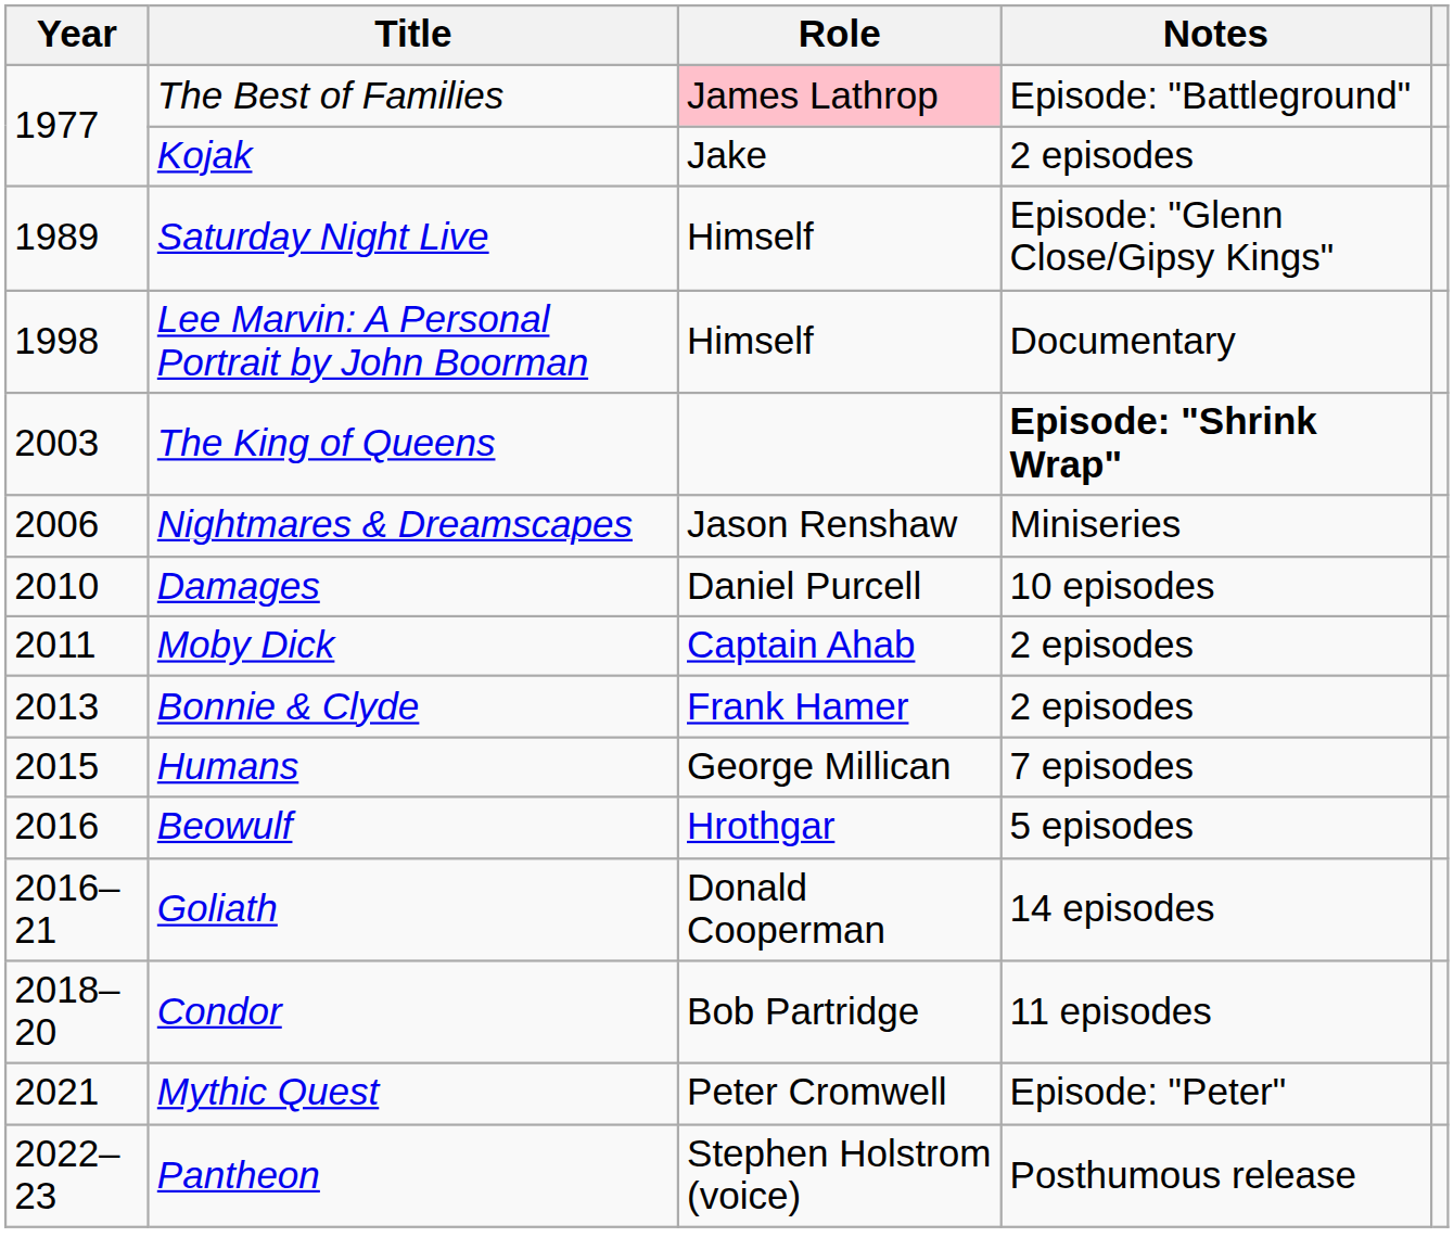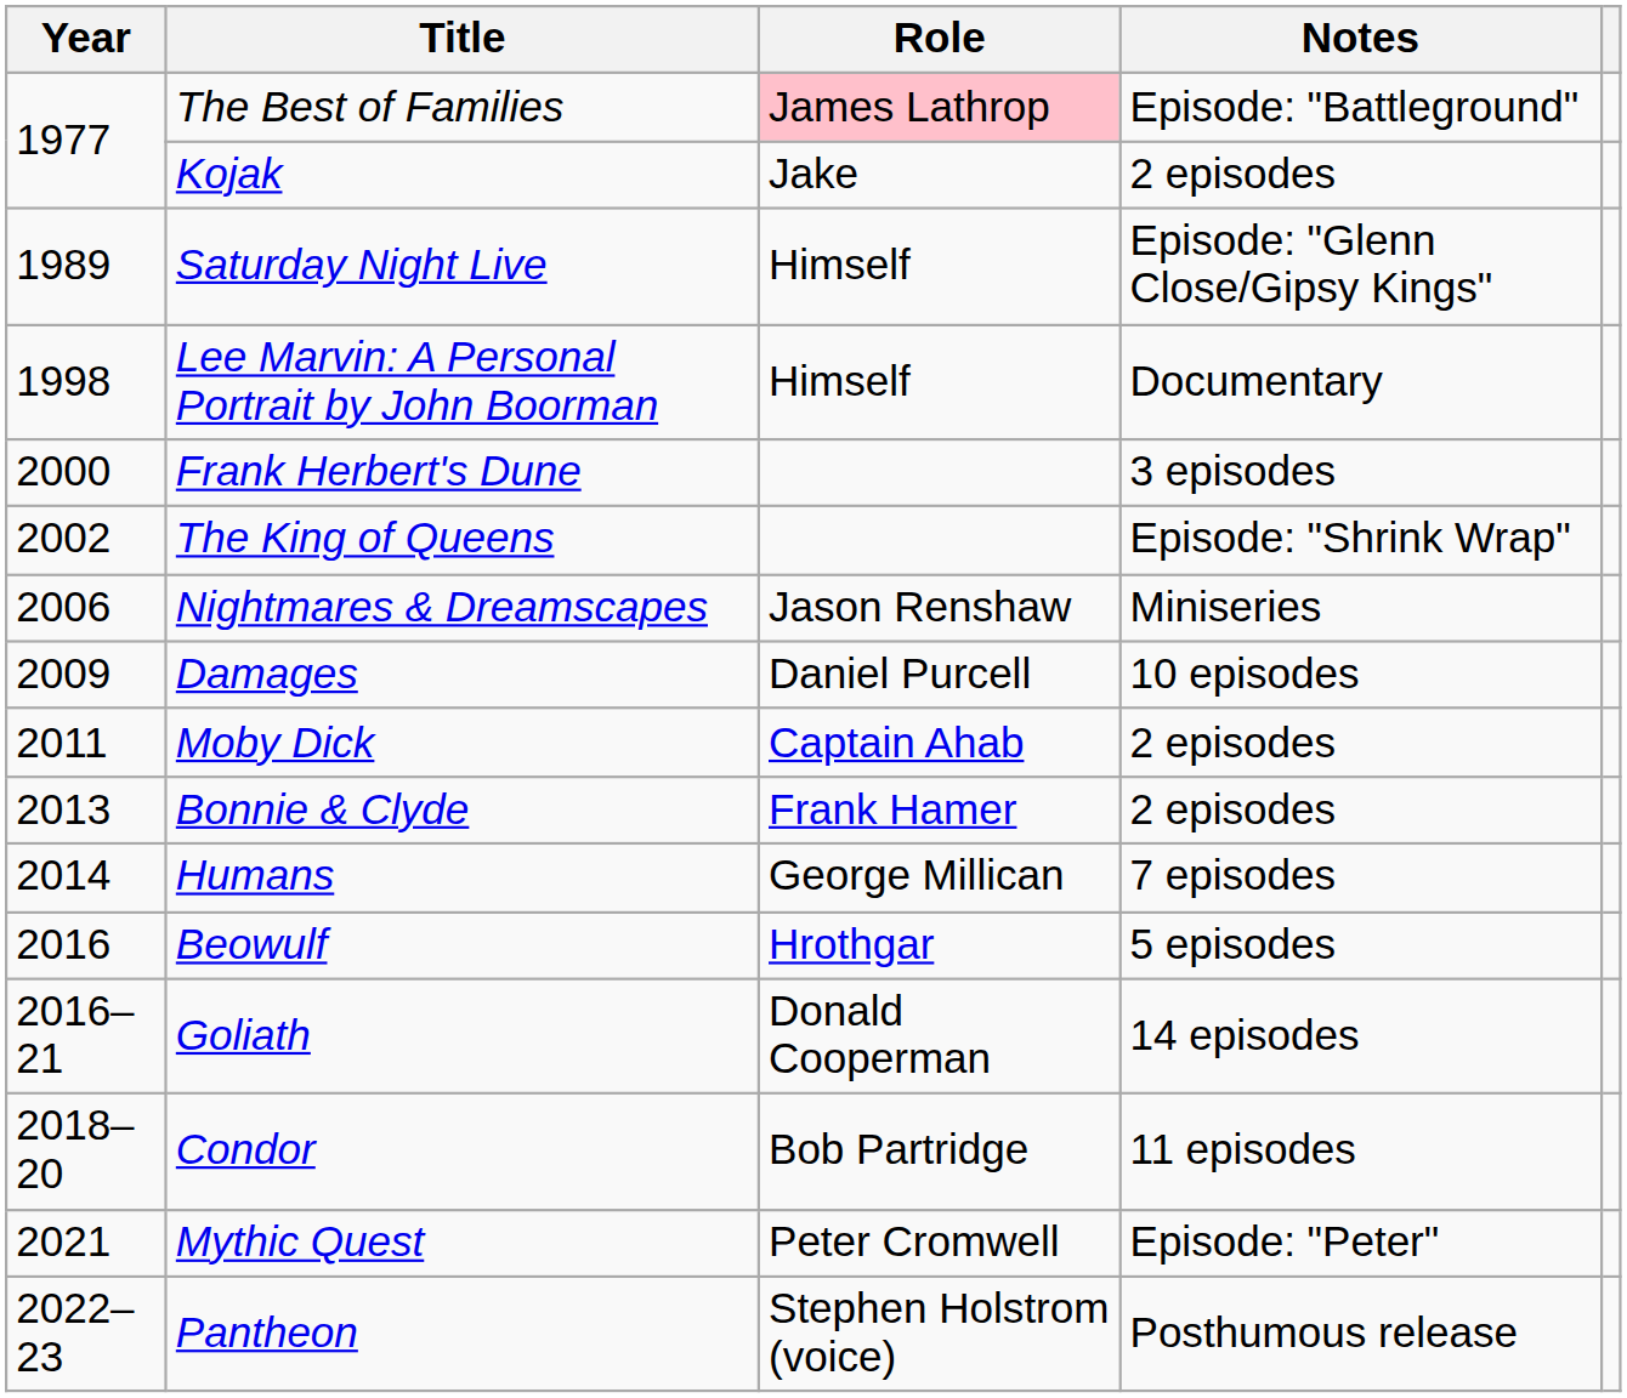+ row: 2000 | Frank Herbert's Dune | 3 episodes
The King of Queens | Year: 2003 -> 2002
The King of Queens | Notes: bold -> normal
Damages | Year: 2010 -> 2009
Humans | Year: 2015 -> 2014
